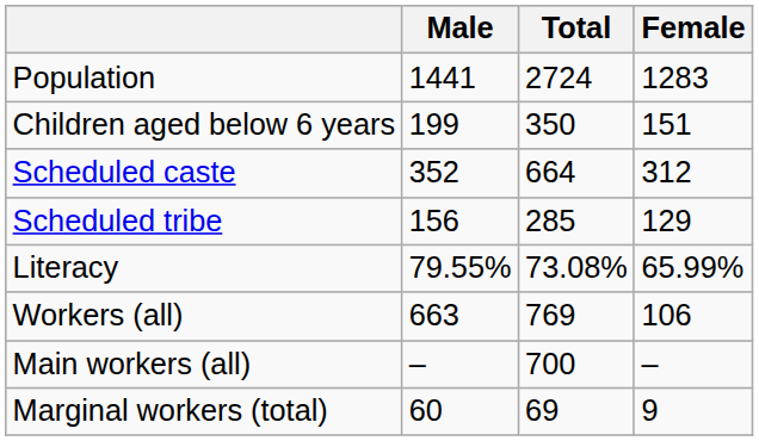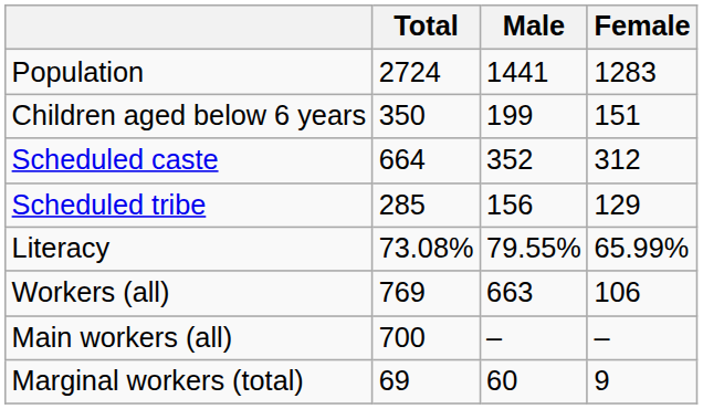columns swapped: Total <-> Male
